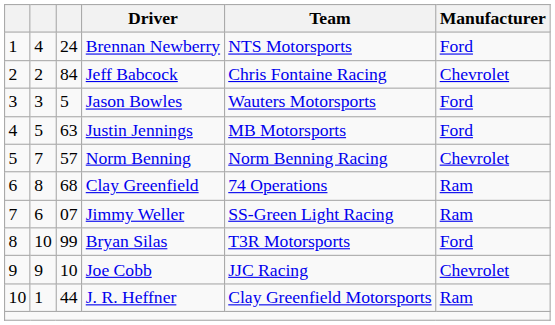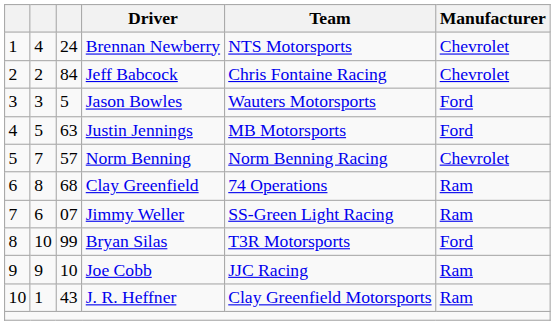Brennan Newberry | Manufacturer: Ford -> Chevrolet
Joe Cobb | Manufacturer: Chevrolet -> Ram
J. R. Heffner | column 3: 44 -> 43
